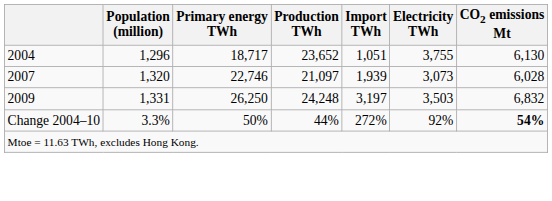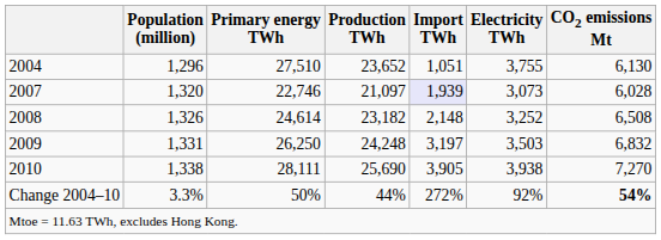2004 | Primary energy TWh: 18,717 -> 27,510
2007 | Import TWh: no background -> lavender background
+ row: 2008 | 1,326 | 24,614 | 23,182 | 2,148 | 3,252 | 6,508
+ row: 2010 | 1,338 | 28,111 | 25,690 | 3,905 | 3,938 | 7,270
